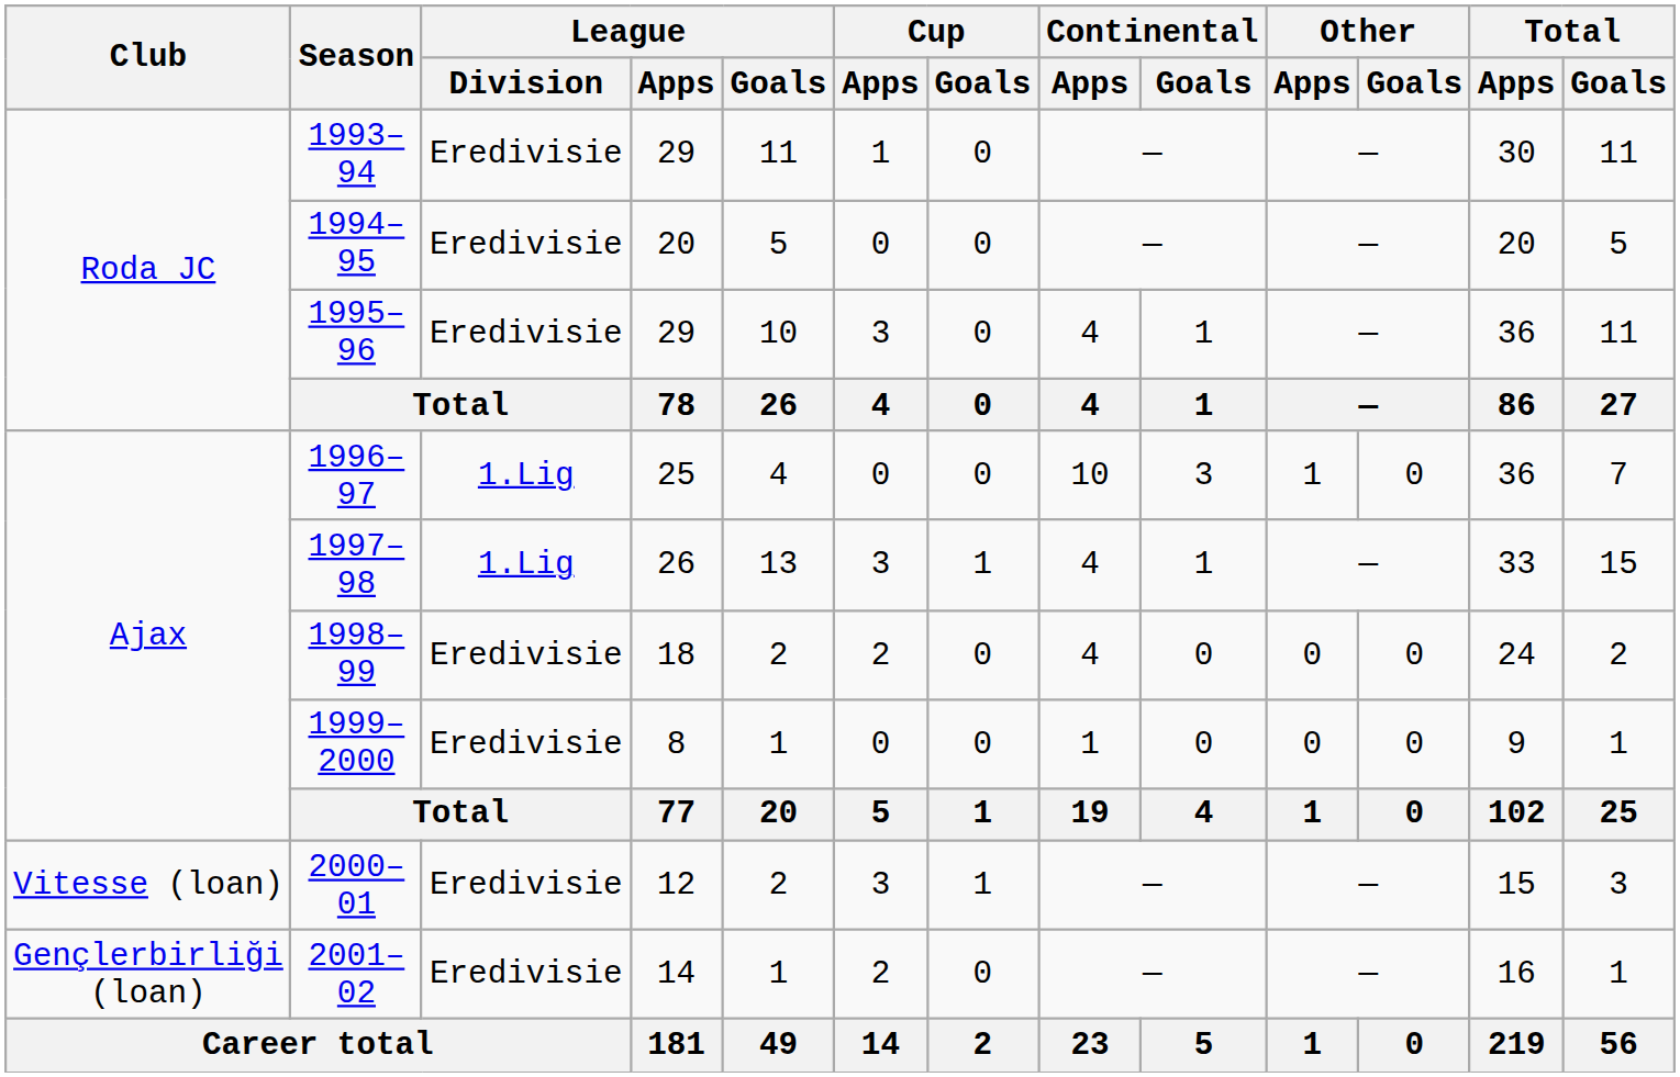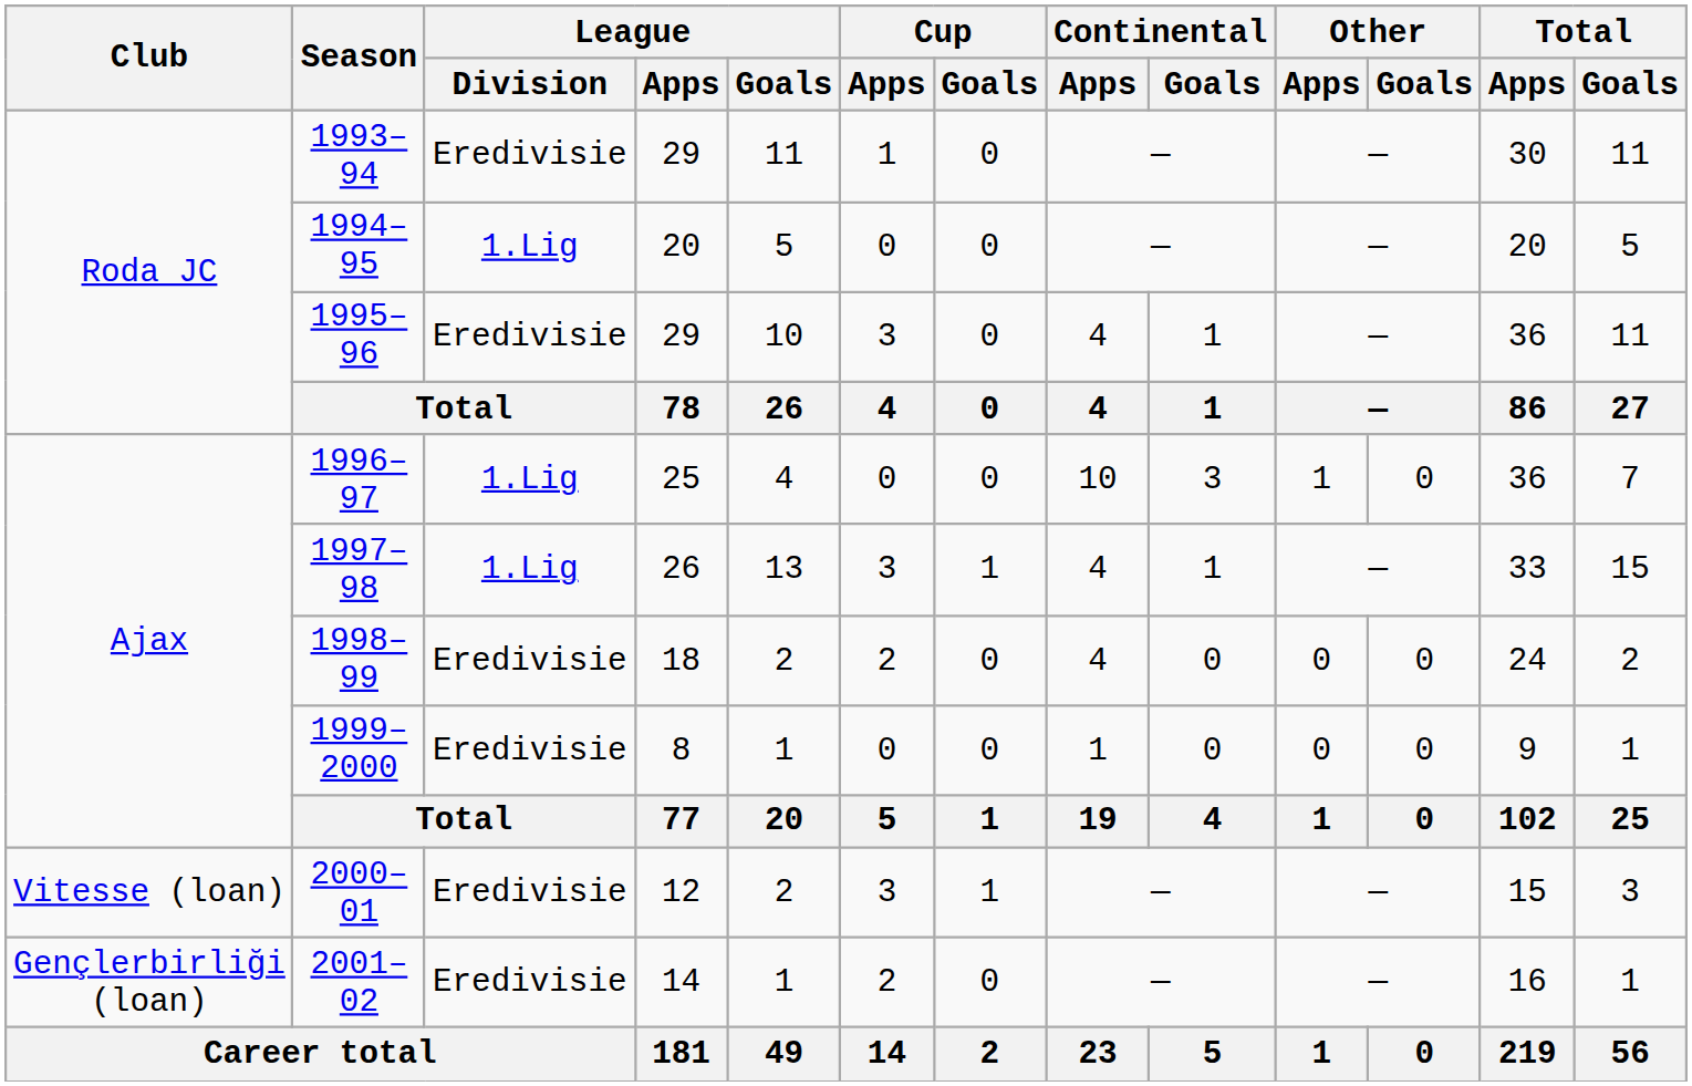1994–95 | League / Division: Eredivisie -> 1.Lig
